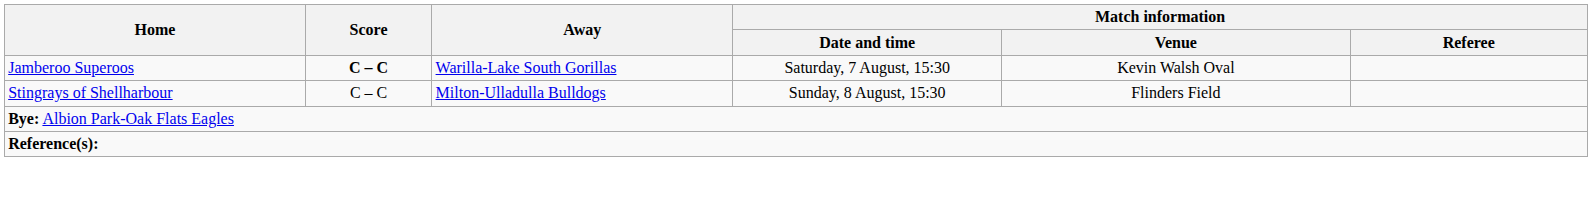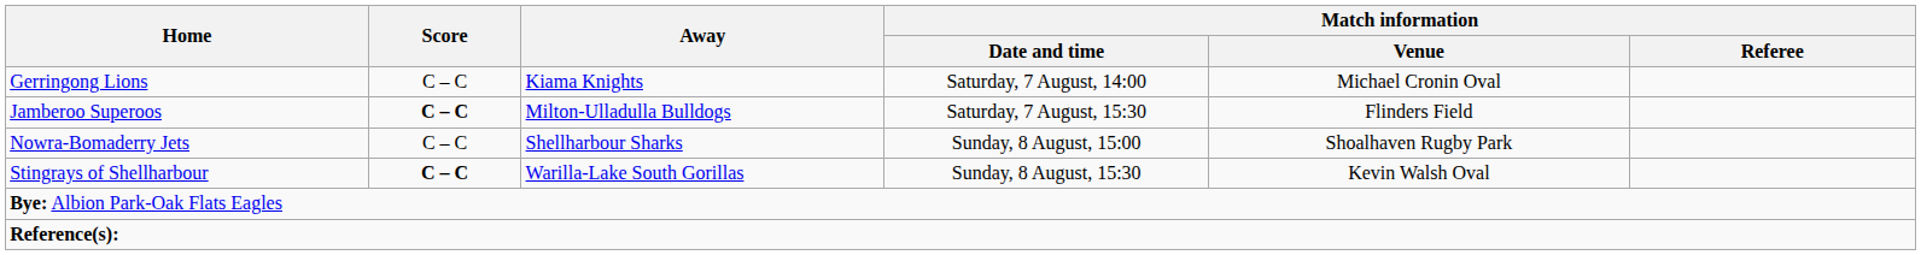+ row: Gerringong Lions | C – C | Kiama Knights | Saturday, 7 August, 14:00 | Michael Cronin Oval
Jamberoo Superoos | Away: Warilla-Lake South Gorillas -> Milton-Ulladulla Bulldogs
Jamberoo Superoos | Match information / Venue: Kevin Walsh Oval -> Flinders Field
+ row: Nowra-Bomaderry Jets | C – C | Shellharbour Sharks | Sunday, 8 August, 15:00 | Shoalhaven Rugby Park
Stingrays of Shellharbour | Score: normal -> bold
Stingrays of Shellharbour | Away: Milton-Ulladulla Bulldogs -> Warilla-Lake South Gorillas
Stingrays of Shellharbour | Match information / Venue: Flinders Field -> Kevin Walsh Oval
